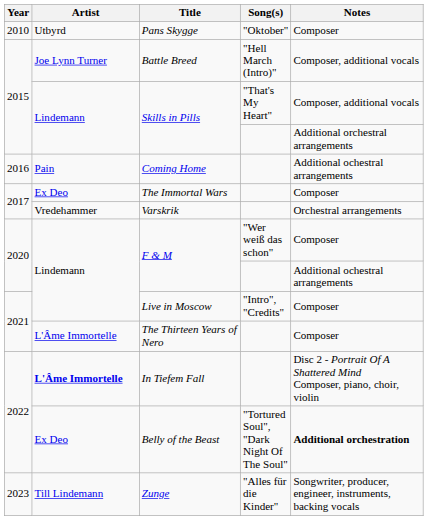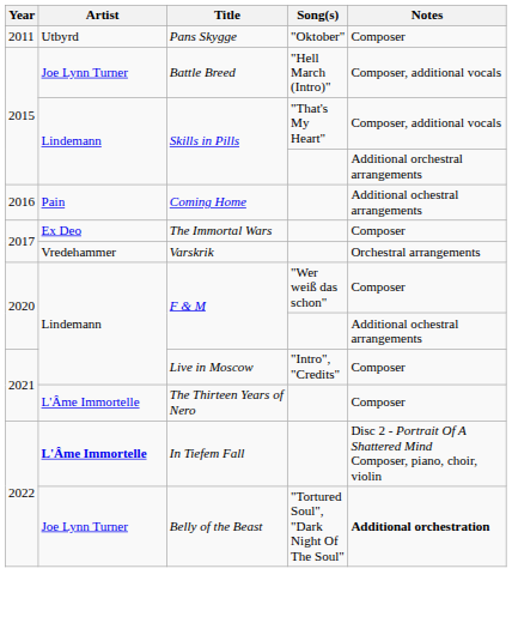Pans Skygge | Year: 2010 -> 2011
Belly of the Beast | Artist: Ex Deo -> Joe Lynn Turner
- row: 2023 | Till Lindemann | Zunge | "Alles für die Kinder" | Songwriter, producer, engineer, instruments, backing vocals
